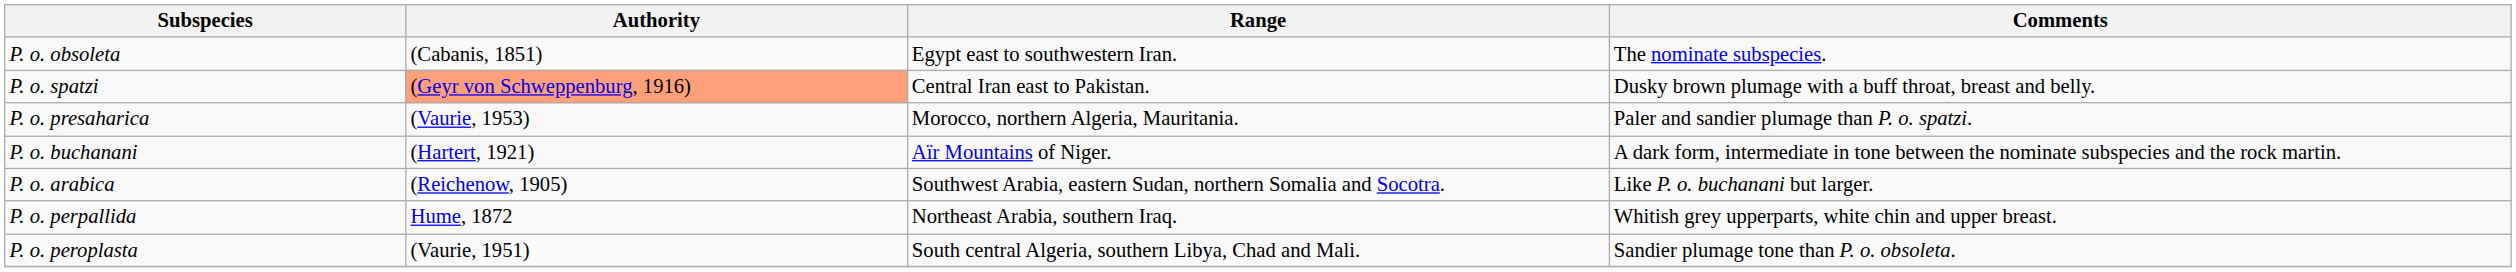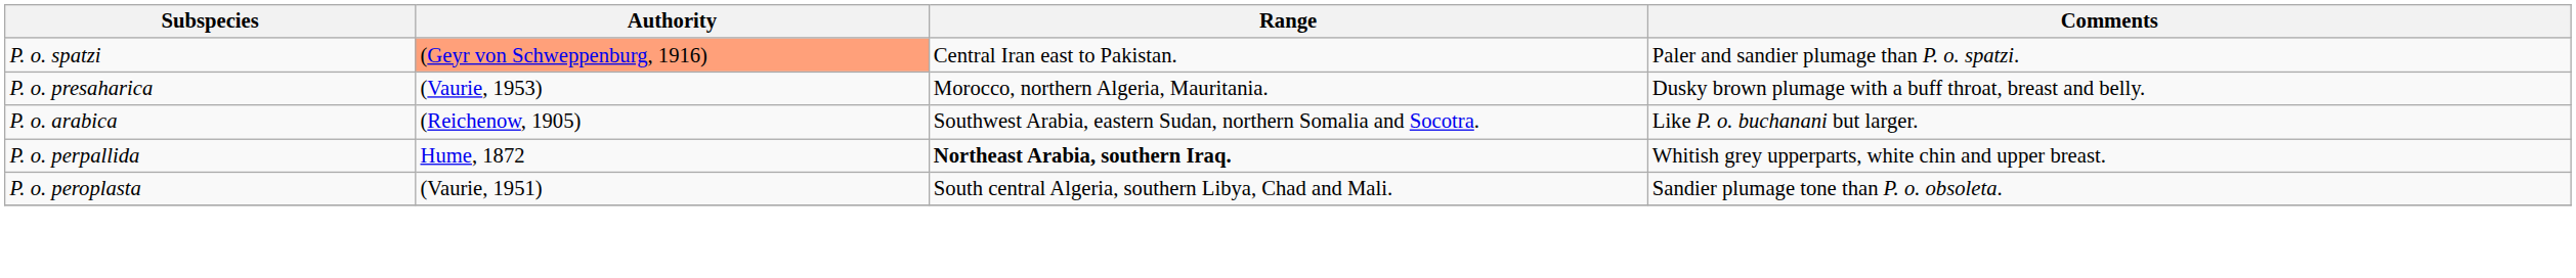- row: P. o. obsoleta | (Cabanis, 1851) | Egypt east to southwestern Iran. | The nominate subspecies.
P. o. spatzi | Comments: Dusky brown plumage with a buff throat, breast and belly. -> Paler and sandier plumage than P. o. spatzi.
P. o. presaharica | Comments: Paler and sandier plumage than P. o. spatzi. -> Dusky brown plumage with a buff throat, breast and belly.
- row: P. o. buchanani | (Hartert, 1921) | Aïr Mountains of Niger. | A dark form, intermediate in tone between the nominate subspecies and the rock martin.
P. o. perpallida | Range: normal -> bold
